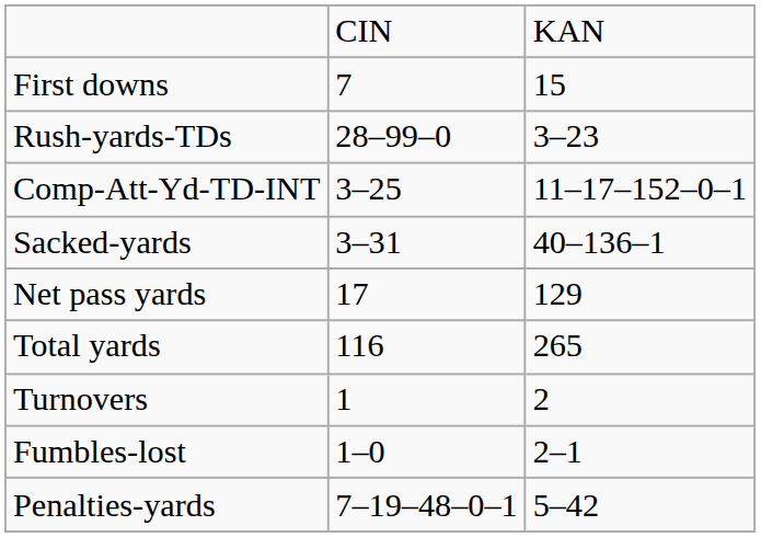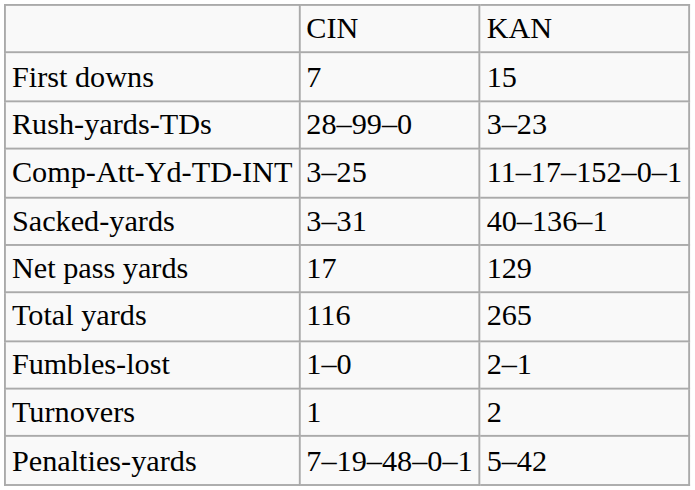rows swapped: Fumbles-lost <-> Turnovers
